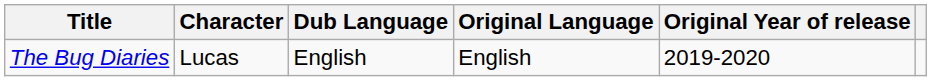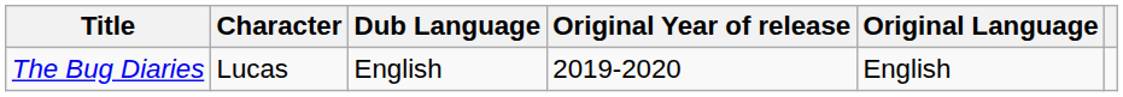columns swapped: Original Language <-> Original Year of release
